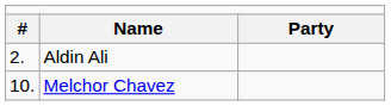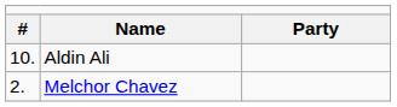Aldin Ali | column 1: 2. -> 10.
Melchor Chavez | column 1: 10. -> 2.
